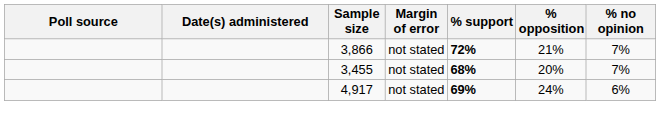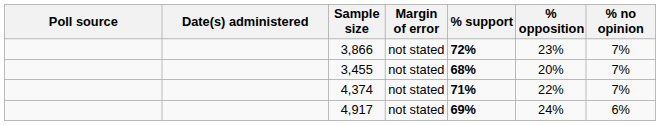3,866 | % opposition: 21% -> 23%
+ row: 4,374 | not stated | 71% | 22% | 7%
